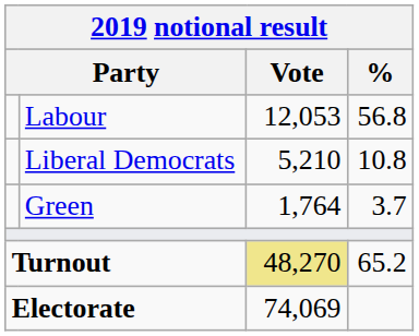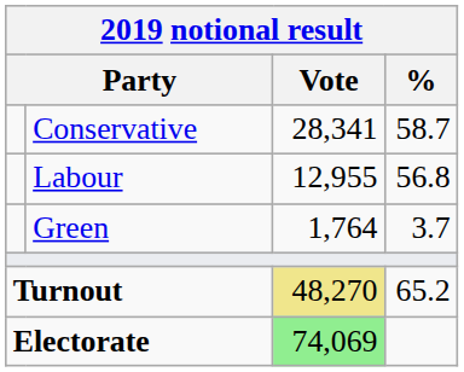+ row: Conservative | 28,341 | 58.7
Labour | Vote: 12,053 -> 12,955
- row: Liberal Democrats | 5,210 | 10.8
Electorate | Vote: no background -> lightgreen background
